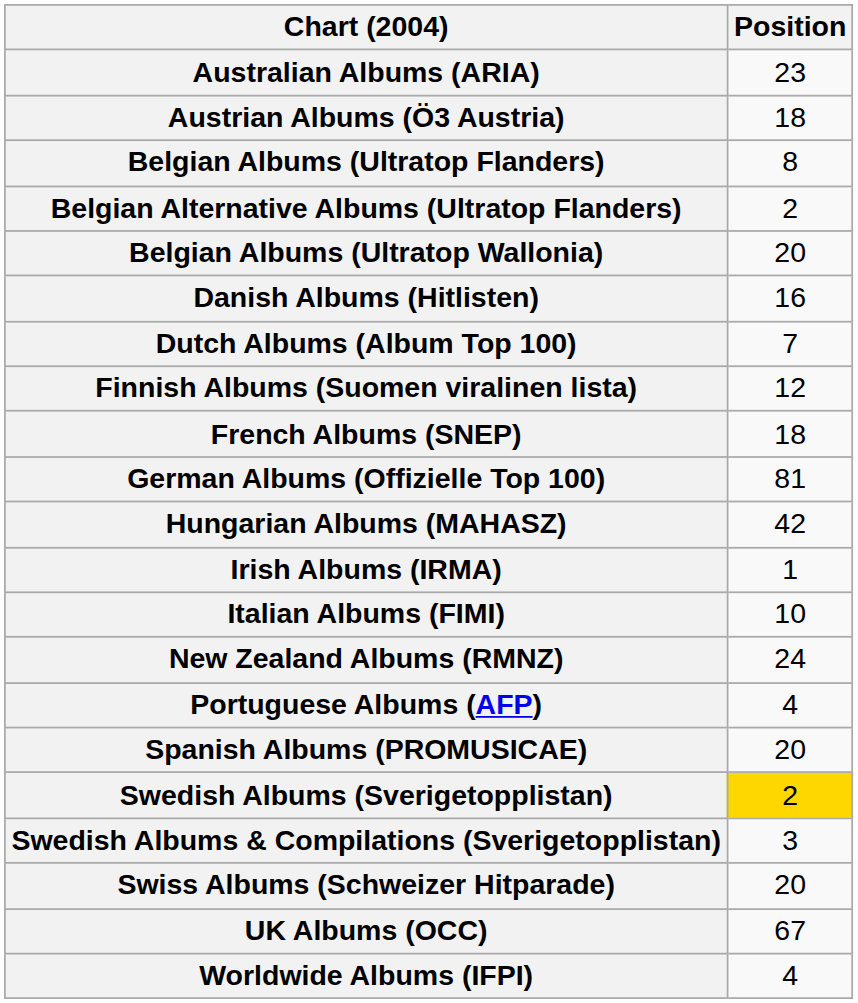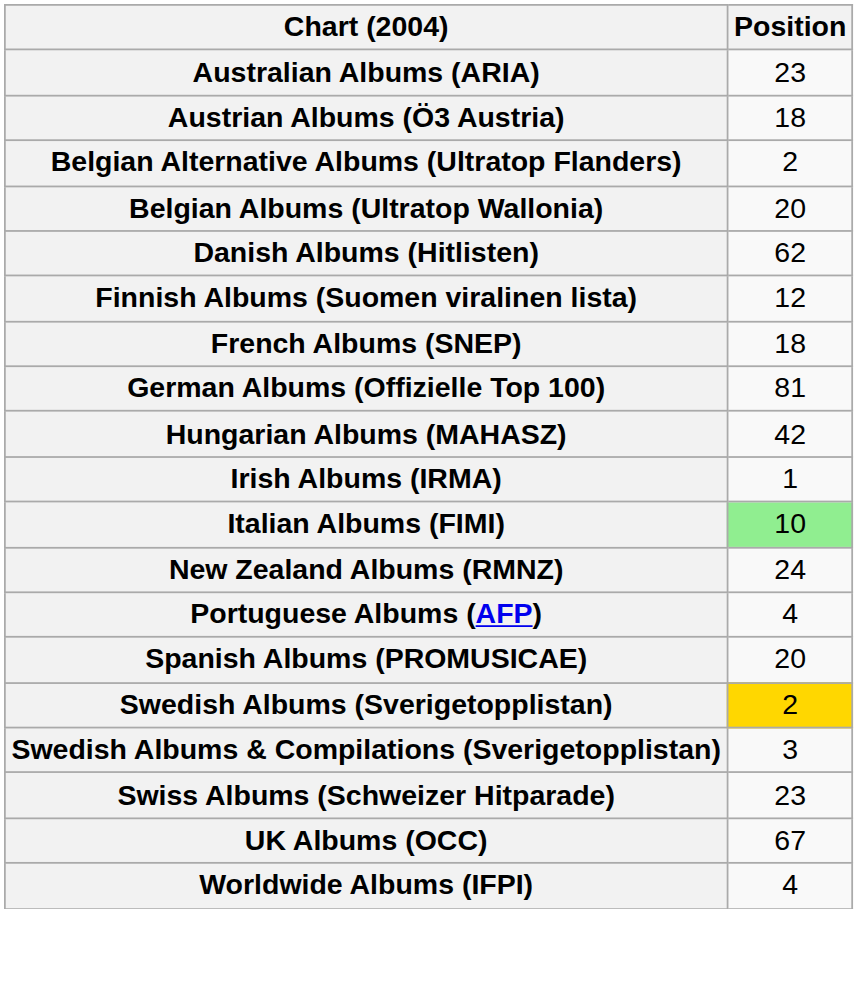- row: Belgian Albums (Ultratop Flanders) | 8
Danish Albums (Hitlisten) | Position: 16 -> 62
- row: Dutch Albums (Album Top 100) | 7
Italian Albums (FIMI) | Position: no background -> lightgreen background
Swiss Albums (Schweizer Hitparade) | Position: 20 -> 23
